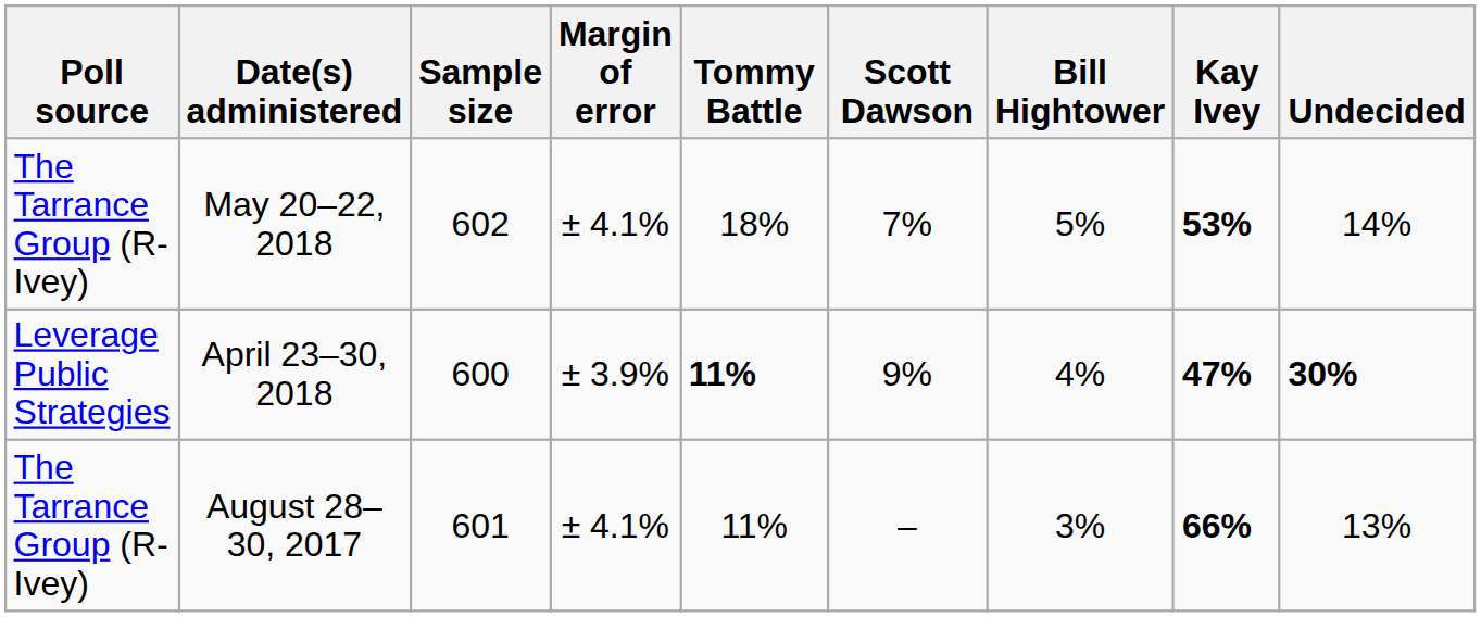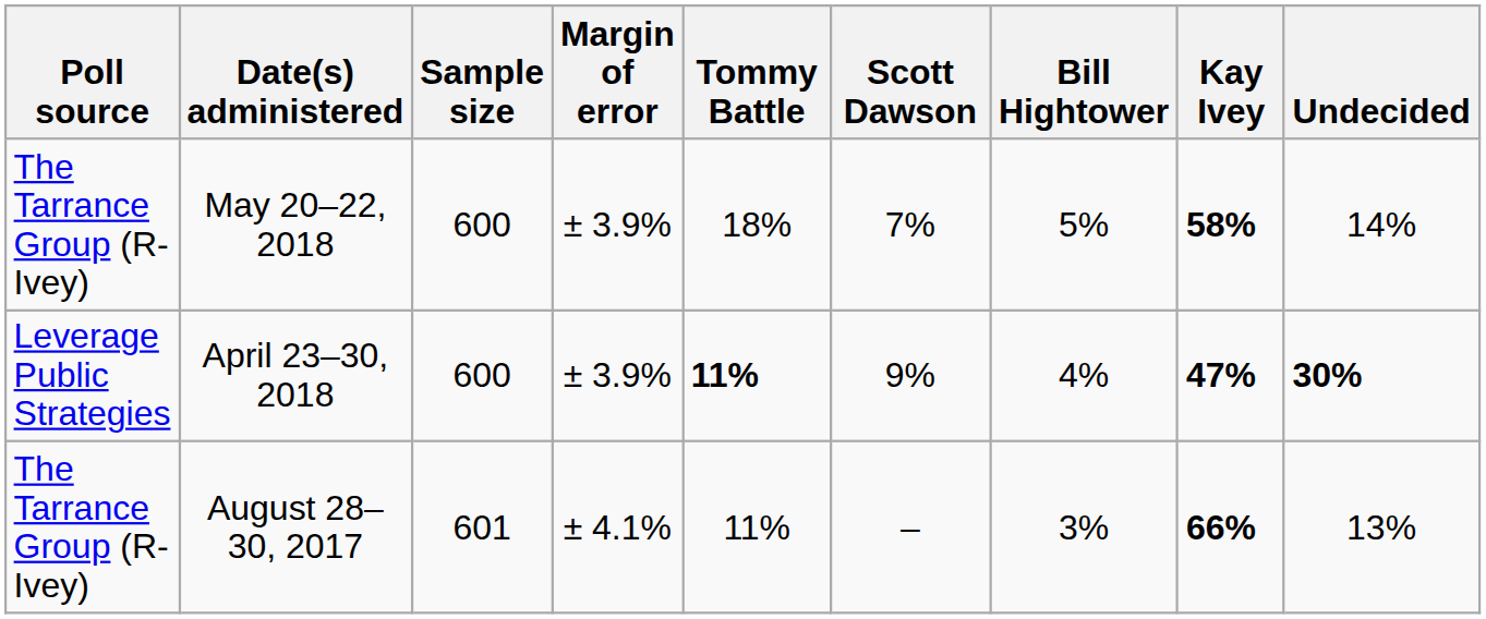May 20–22, 2018 | Sample size: 602 -> 600
May 20–22, 2018 | Margin of error: ± 4.1% -> ± 3.9%
May 20–22, 2018 | Kay Ivey: 53% -> 58%
